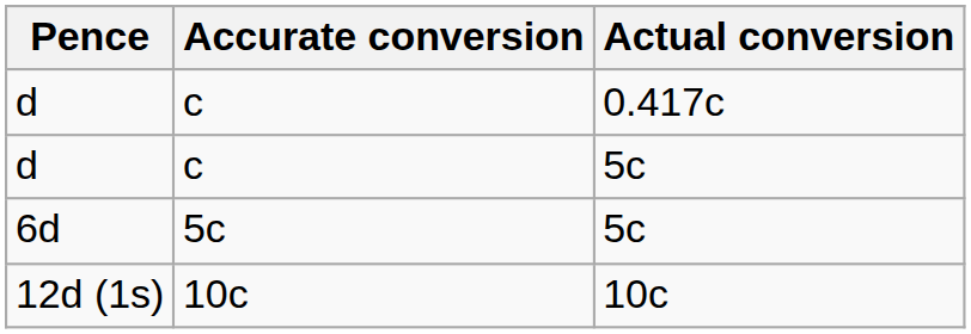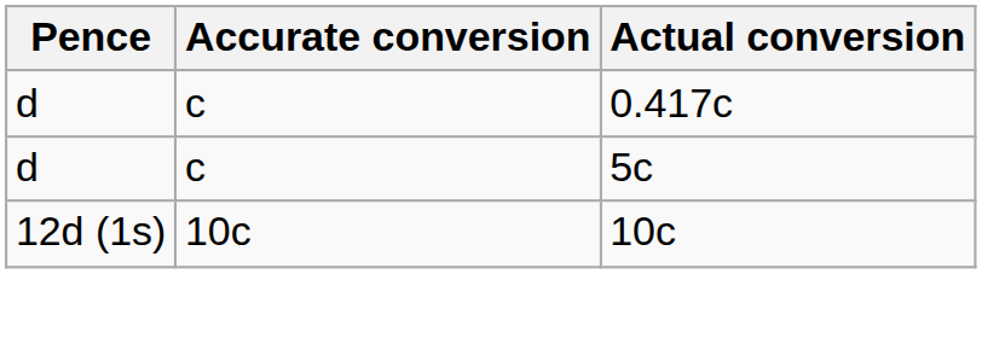- row: 6d | 5c | 5c
